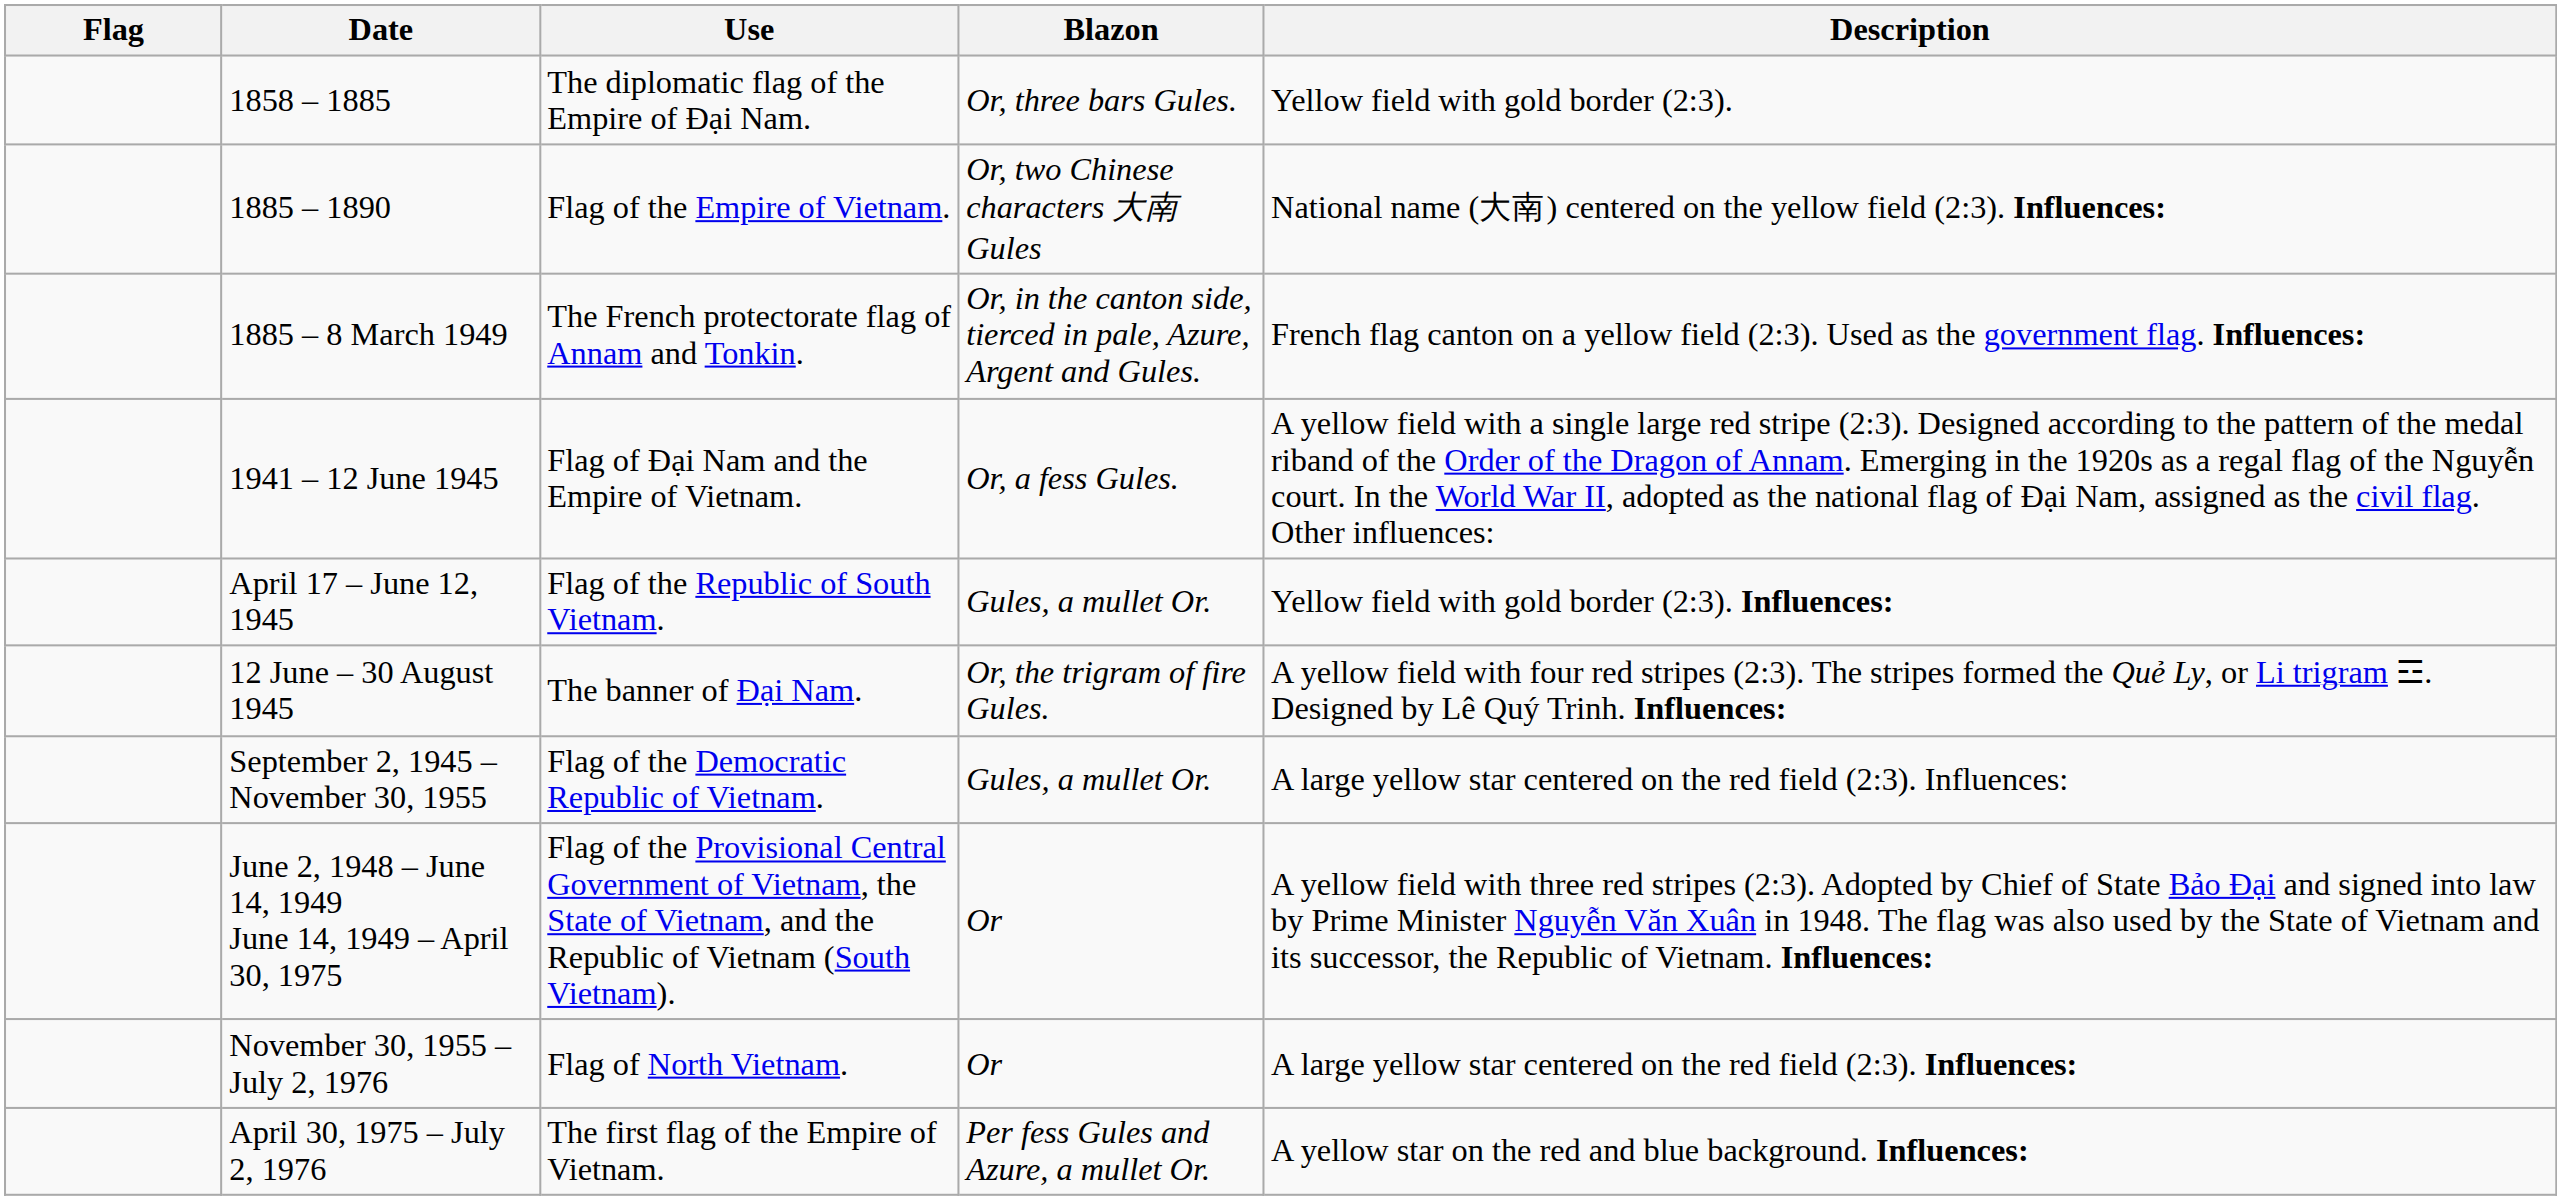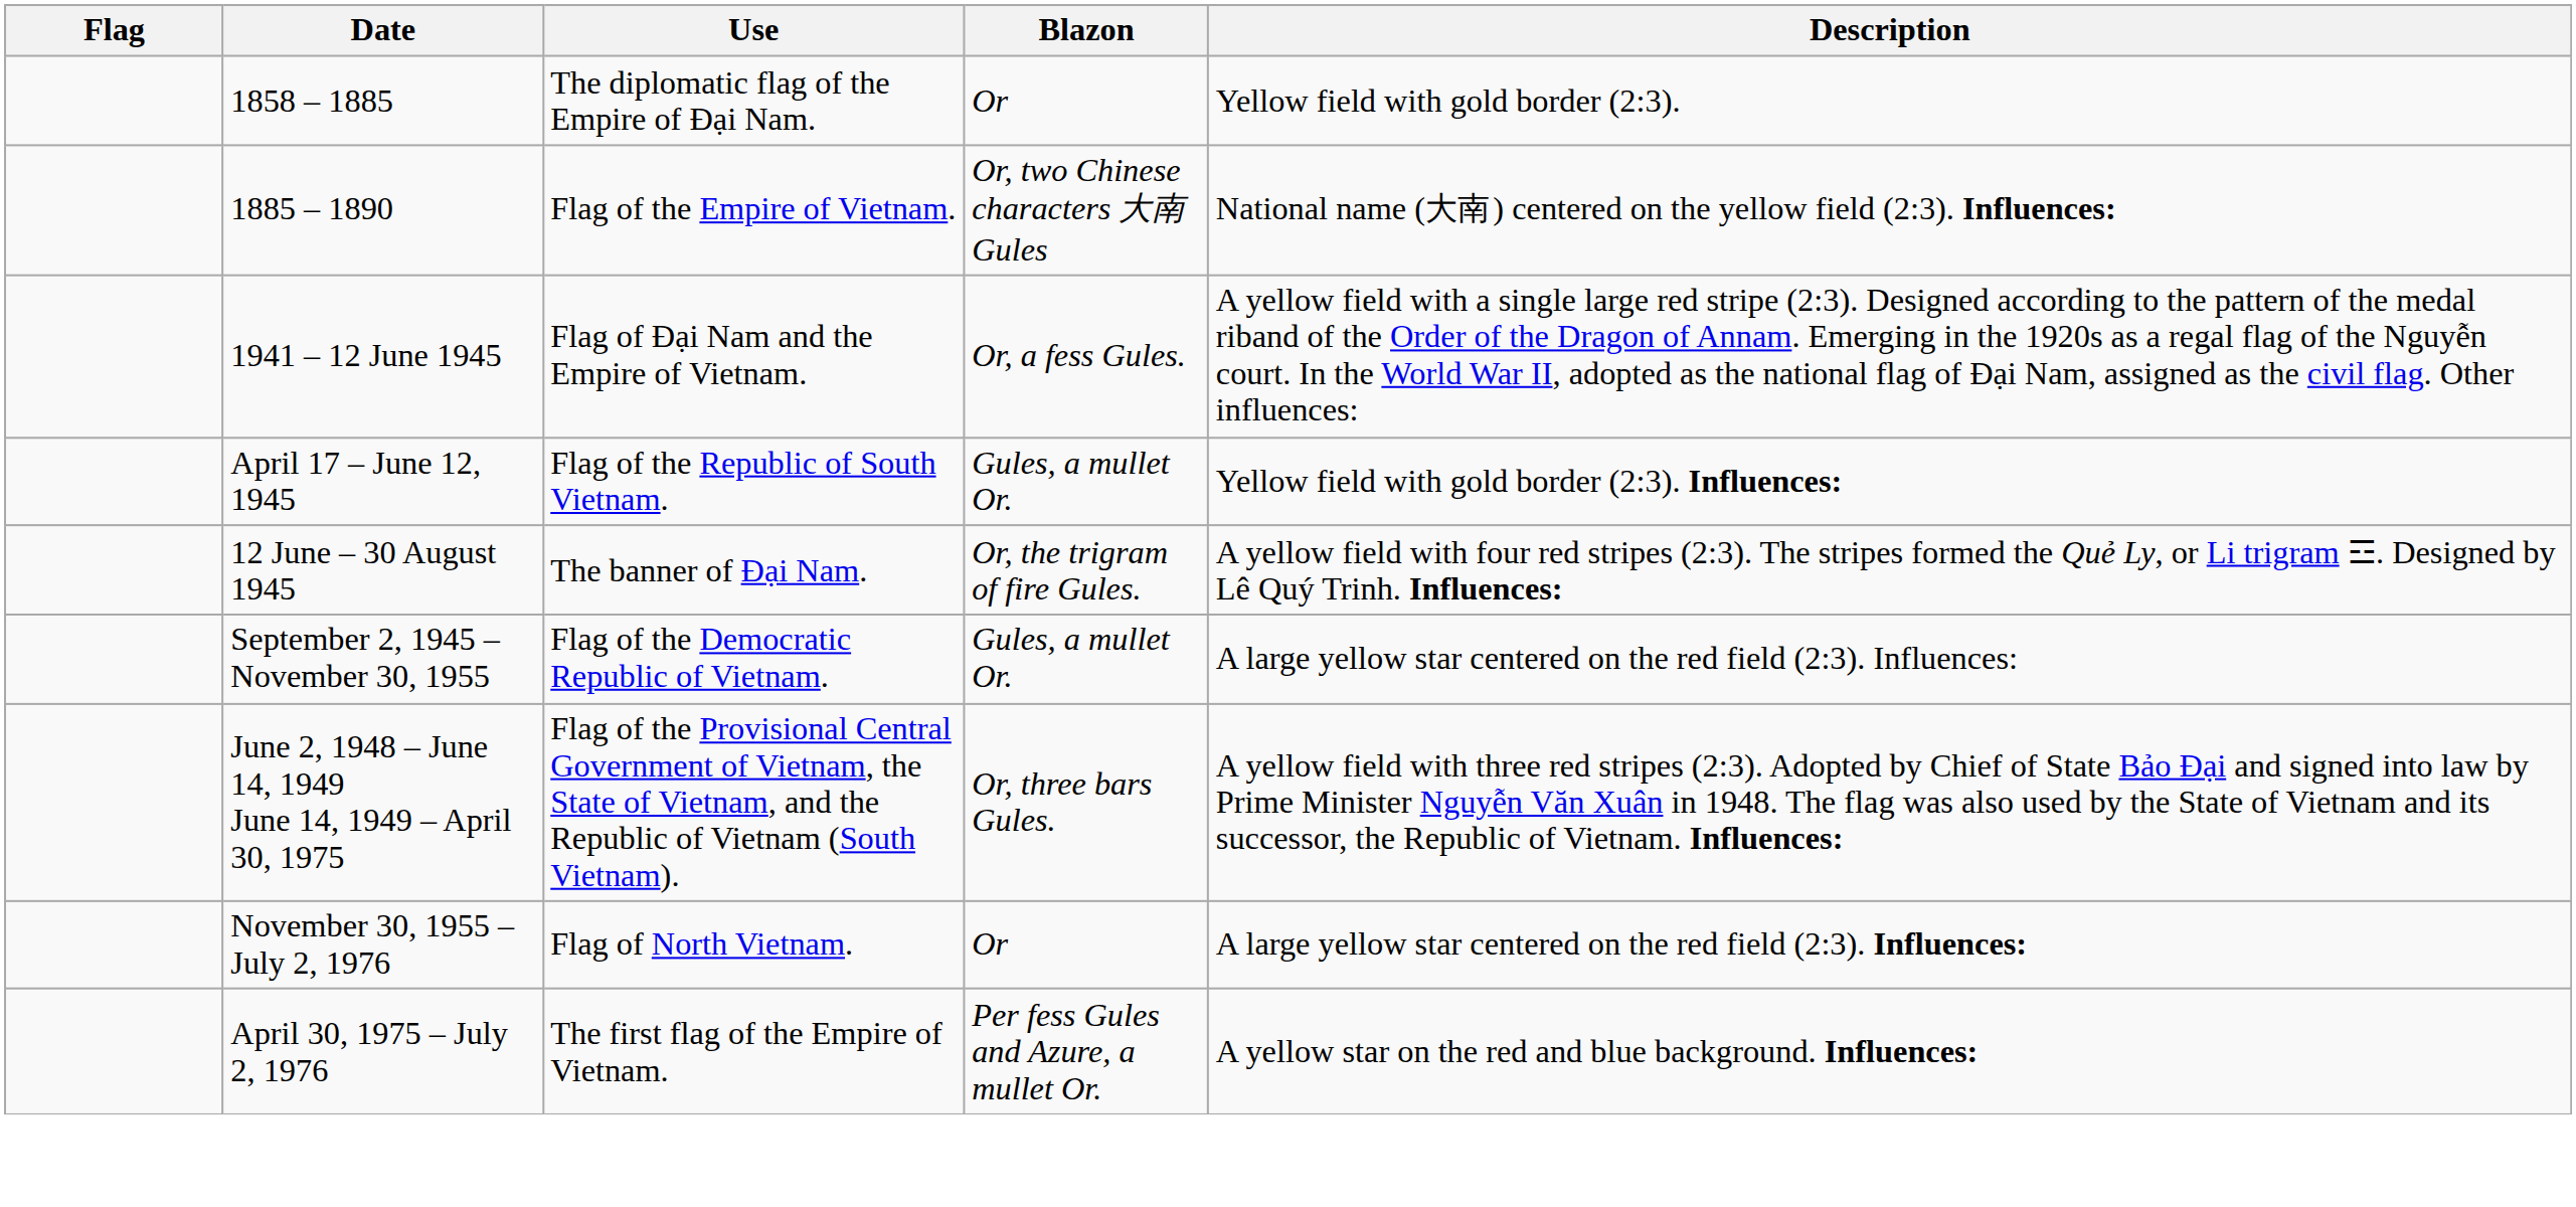1858 – 1885 | Blazon: Or, three bars Gules. -> Or
- row: 1885 – 8 March 1949 | The French protectorate flag of Annam and Tonkin. | Or, in the canton side, tierced in pale, Azure, Argent and Gules. | French flag canton on a yellow field (2:3). Used as the government flag. Influences:
June 2, 1948 – June 14, 1949 June 14, 1949 – April 30, 1975 | Blazon: Or -> Or, three bars Gules.
